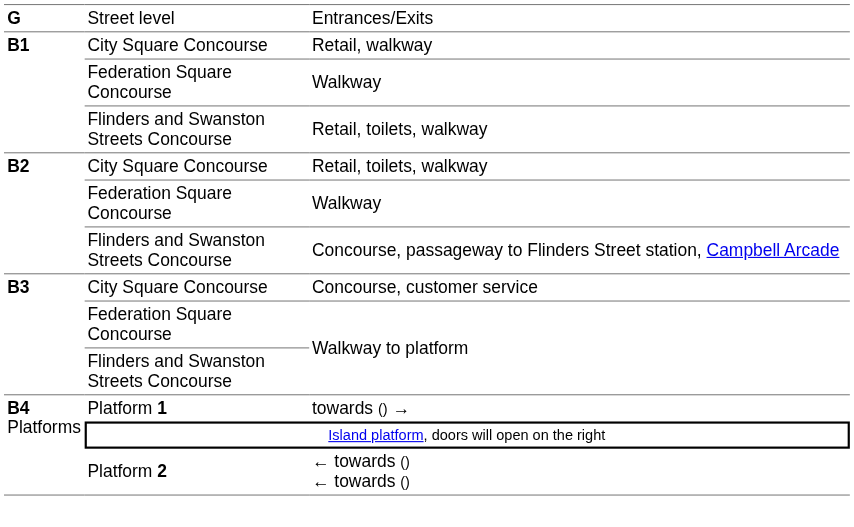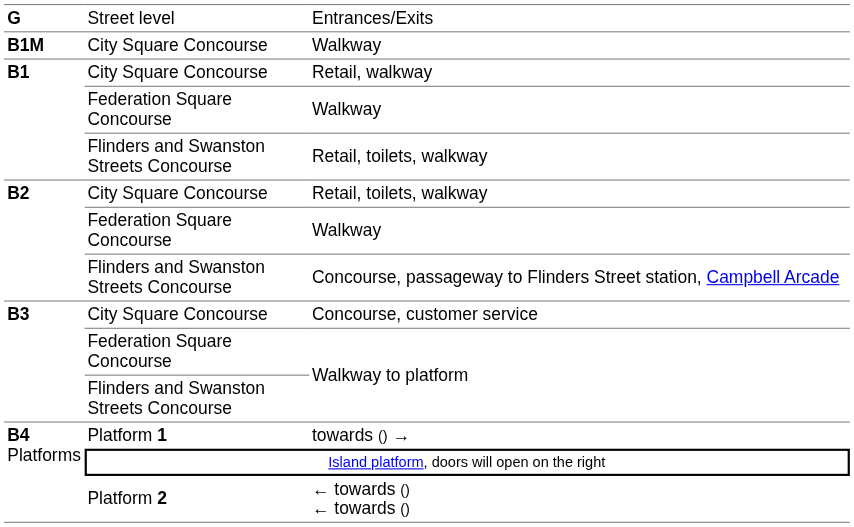+ row: B1M | City Square Concourse | Walkway
